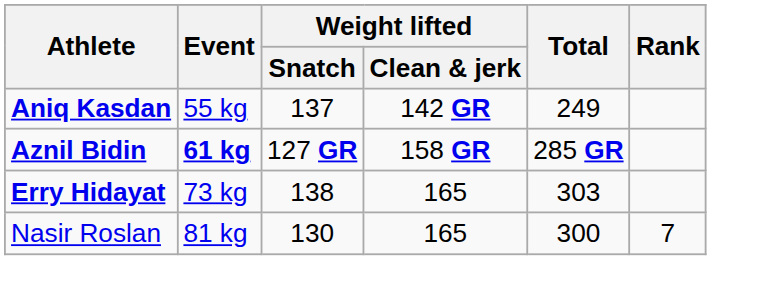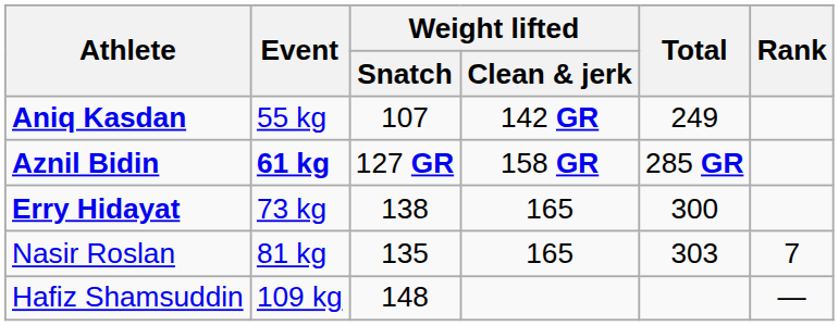Aniq Kasdan | Weight lifted / Snatch: 137 -> 107
Erry Hidayat | Total: 303 -> 300
Nasir Roslan | Weight lifted / Snatch: 130 -> 135
Nasir Roslan | Total: 300 -> 303
+ row: Hafiz Shamsuddin | 109 kg | 148 | ―
